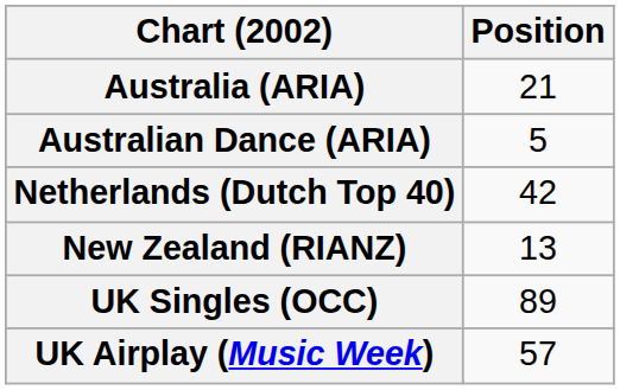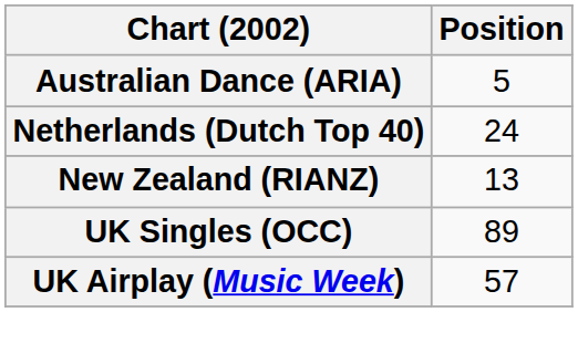- row: Australia (ARIA) | 21
Netherlands (Dutch Top 40) | Position: 42 -> 24
